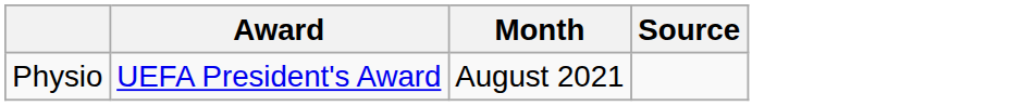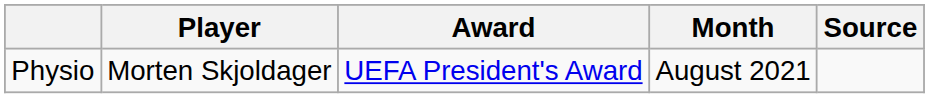+ column: Player | Morten Skjoldager
